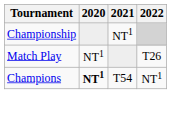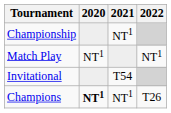Match Play | 2022: T26 -> NT1
+ row: Invitational | T54
Champions | 2021: T54 -> NT1
Champions | 2022: NT1 -> T26
